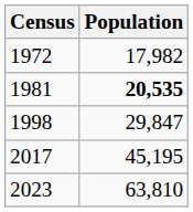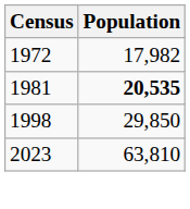1998 | Population: 29,847 -> 29,850
- row: 2017 | 45,195
